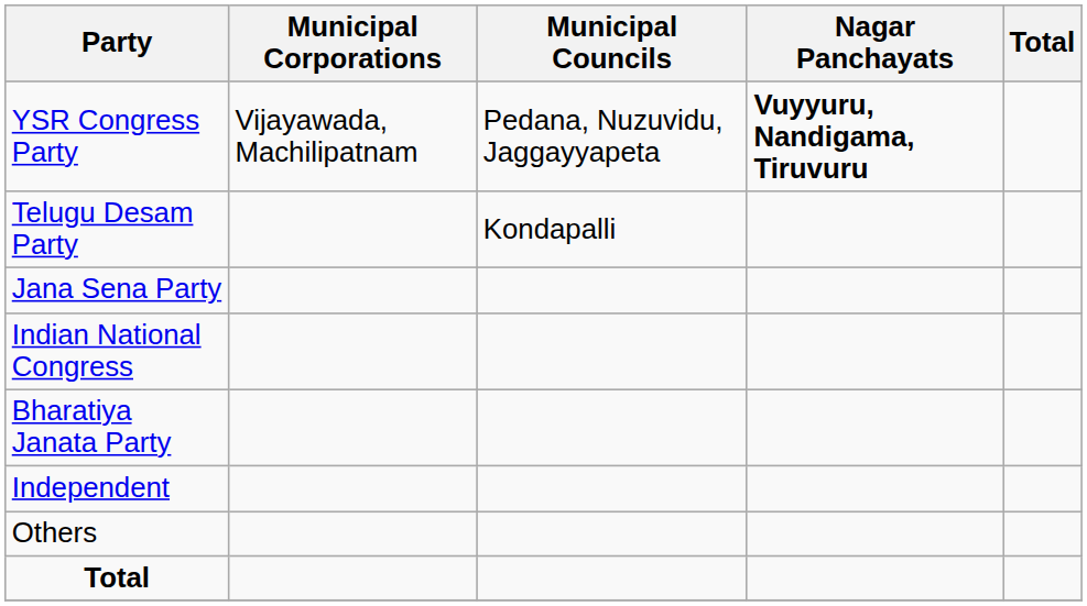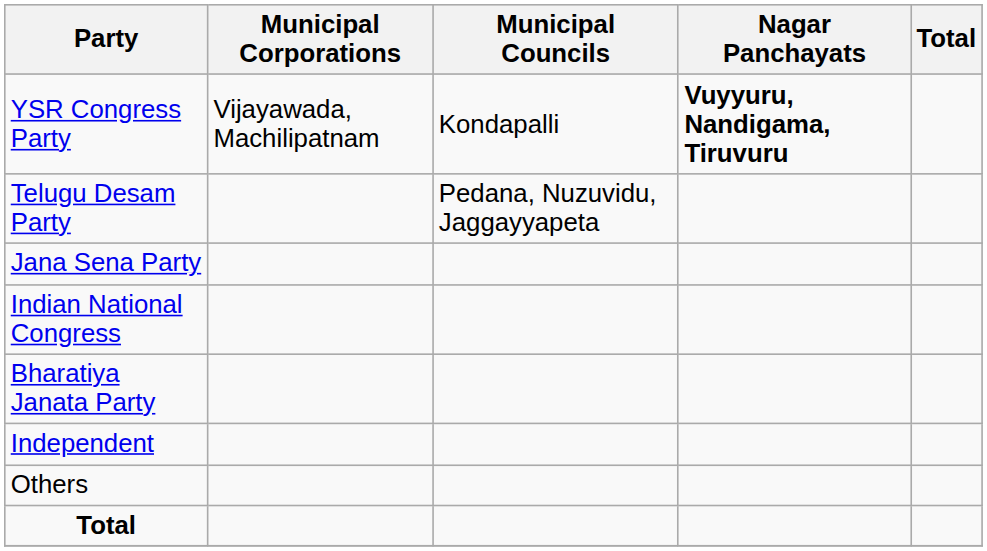YSR Congress Party | Municipal Councils: Pedana, Nuzuvidu, Jaggayyapeta -> Kondapalli
Telugu Desam Party | Municipal Councils: Kondapalli -> Pedana, Nuzuvidu, Jaggayyapeta
